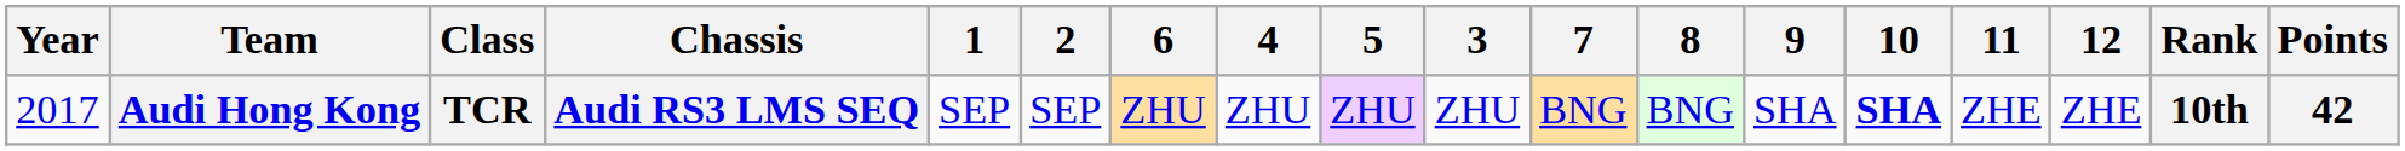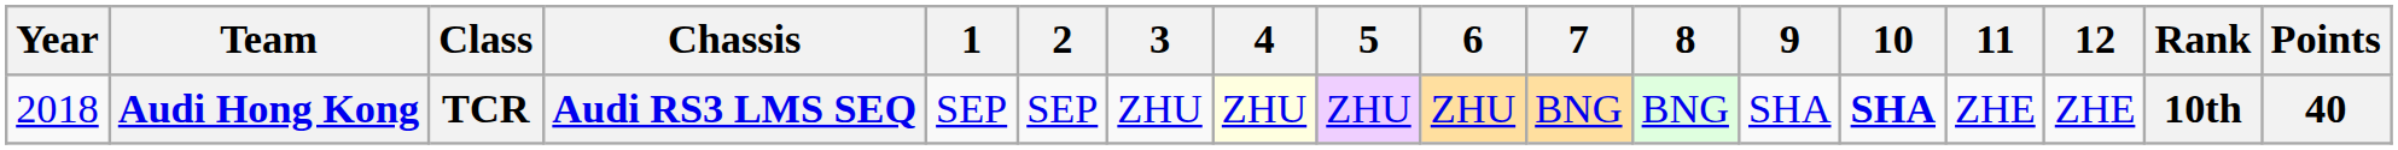columns swapped: 3 <-> 6
Audi Hong Kong | Year: 2017 -> 2018
Audi Hong Kong | 4: no background -> lightyellow background
Audi Hong Kong | Points: 42 -> 40
